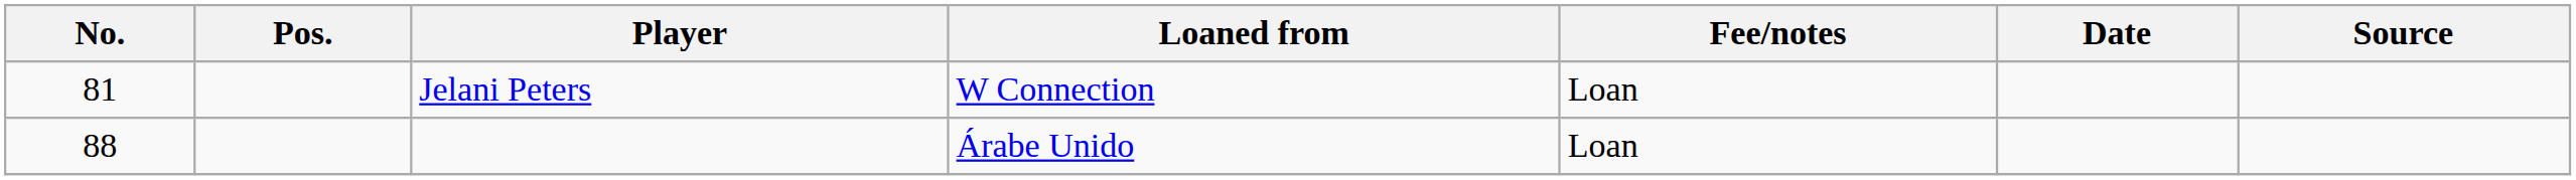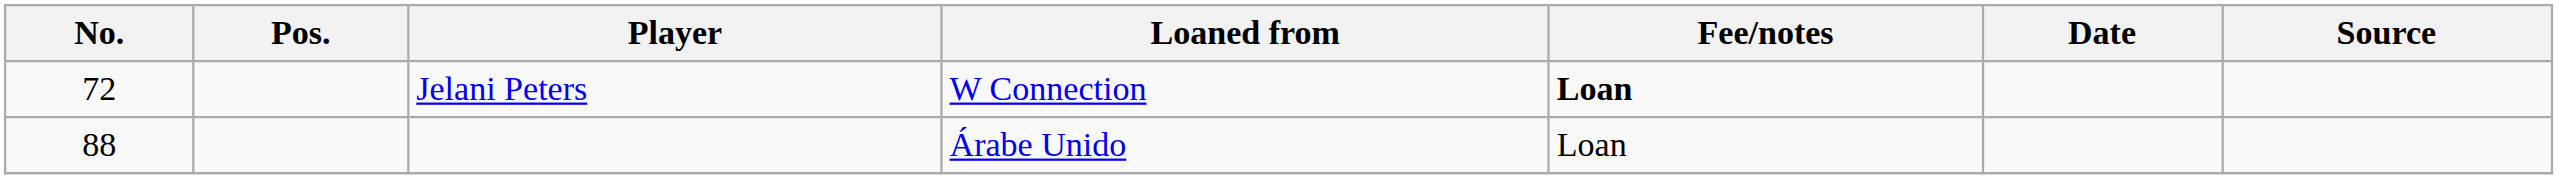Jelani Peters | No.: 81 -> 72
Jelani Peters | Fee/notes: normal -> bold
